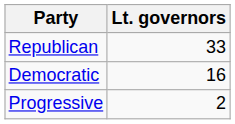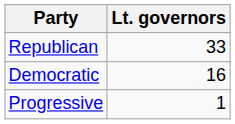Progressive | Lt. governors: 2 -> 1
